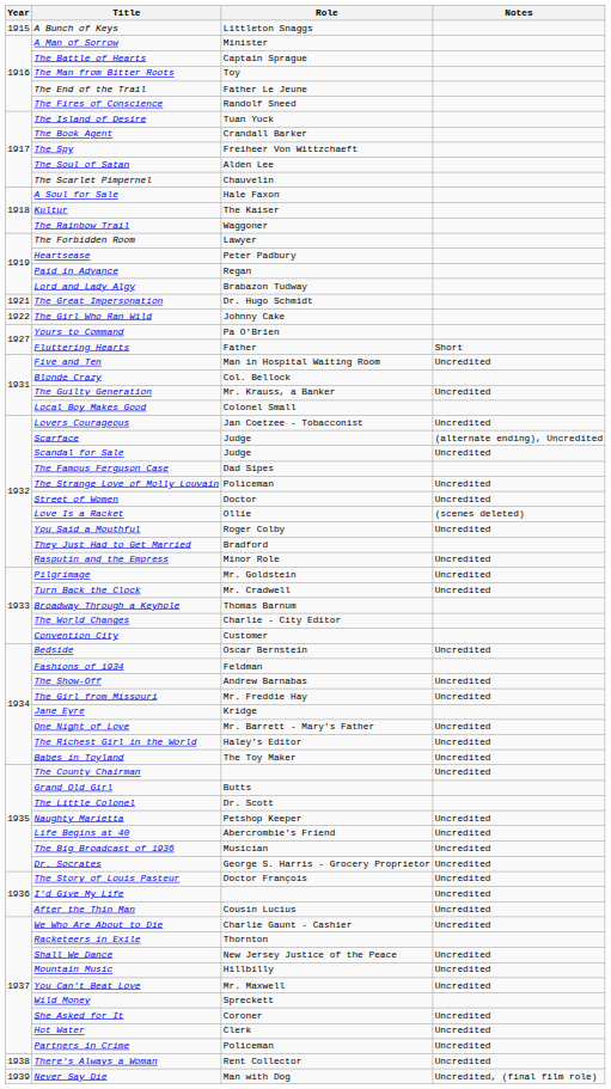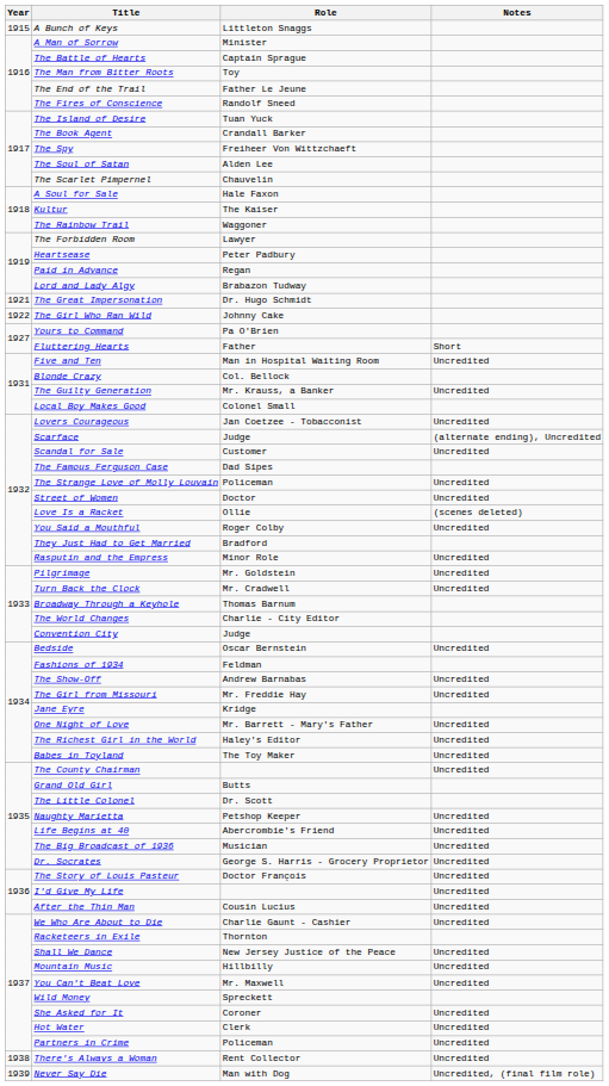Scandal for Sale | Role: Judge -> Customer
Convention City | Role: Customer -> Judge
